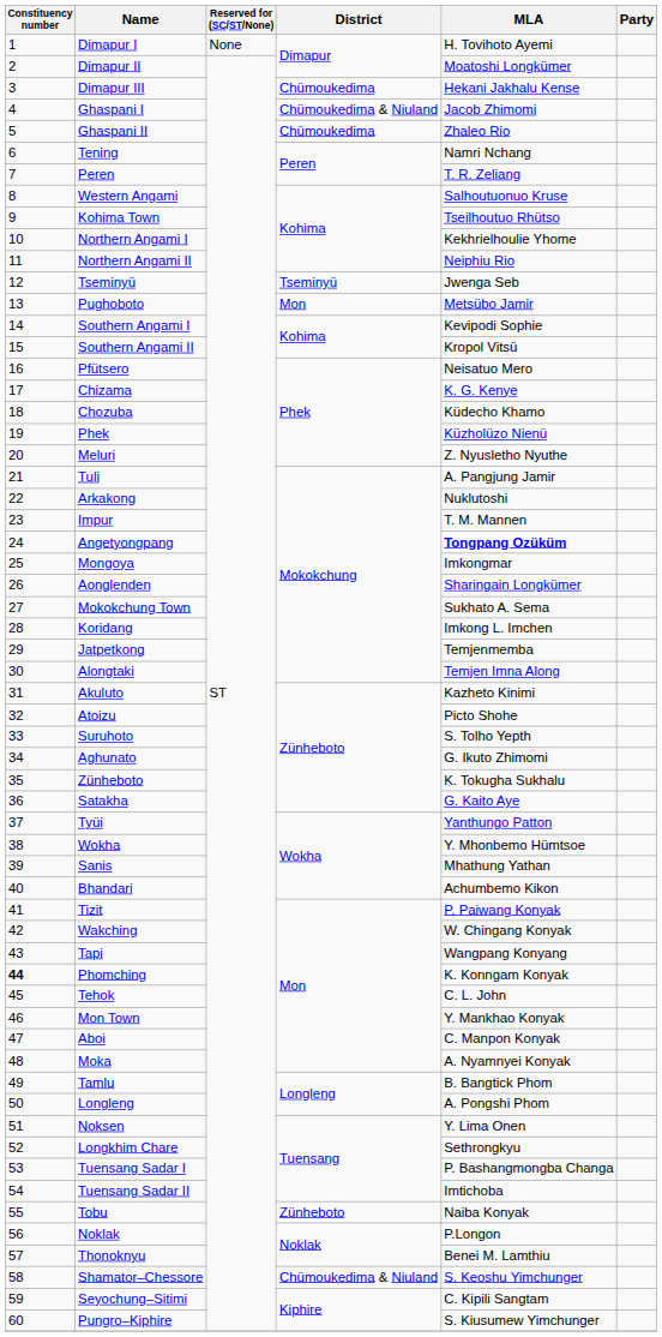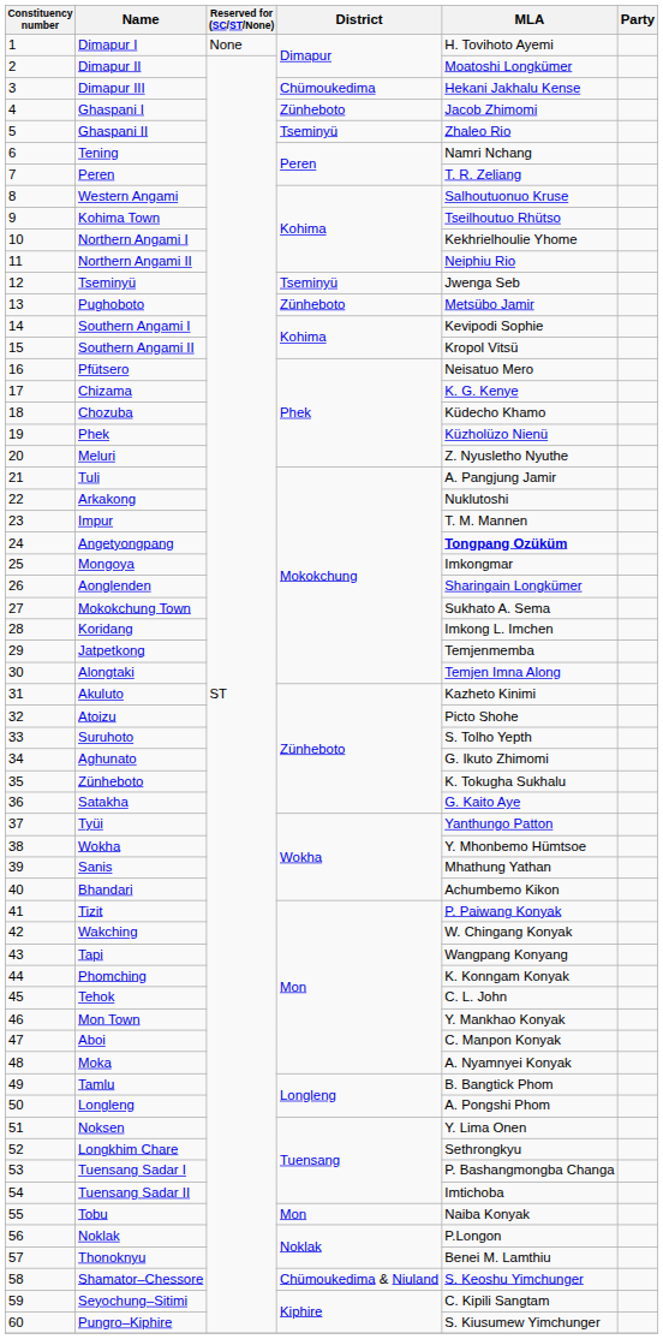Ghaspani I | District: Chümoukedima & Niuland -> Zünheboto
Ghaspani II | District: Chümoukedima -> Tseminyü
Pughoboto | District: Mon -> Zünheboto
Phomching | Constituency number: bold -> normal
Tobu | District: Zünheboto -> Mon
